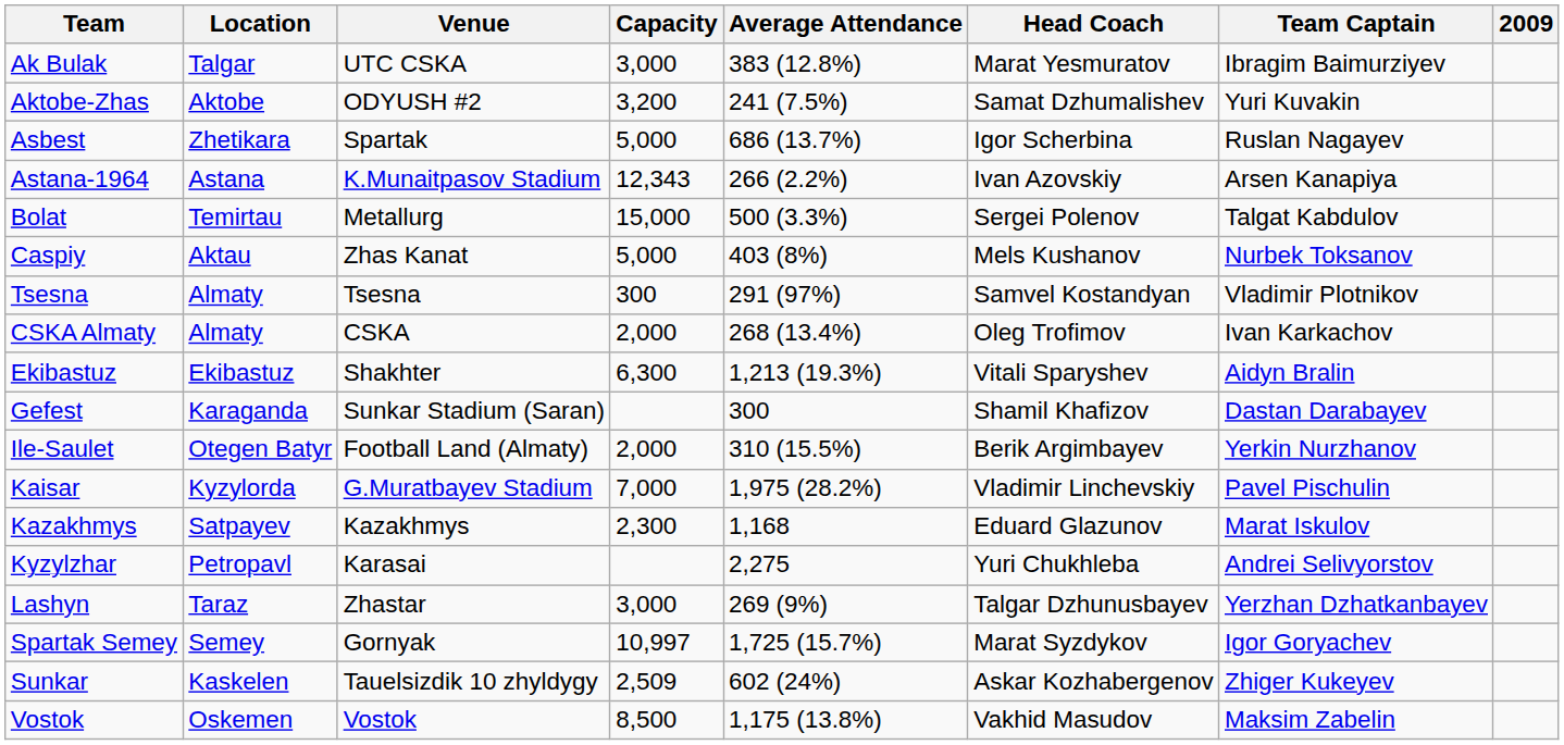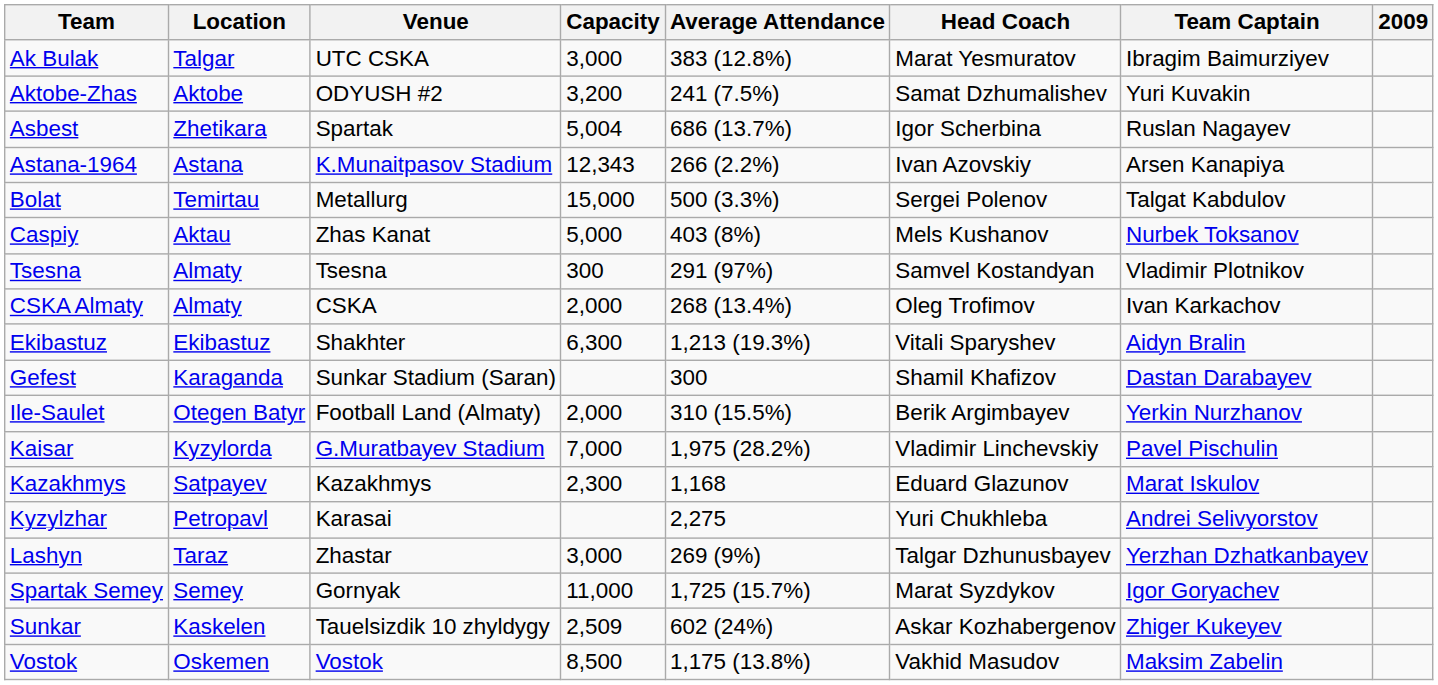Asbest | Capacity: 5,000 -> 5,004
Spartak Semey | Capacity: 10,997 -> 11,000
